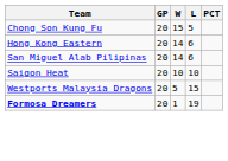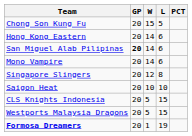San Miguel Alab Pilipinas | GP: normal -> bold
+ row: Mono Vampire | 20 | 14 | 6
+ row: Singapore Slingers | 20 | 12 | 8
+ row: CLS Knights Indonesia | 20 | 5 | 15
